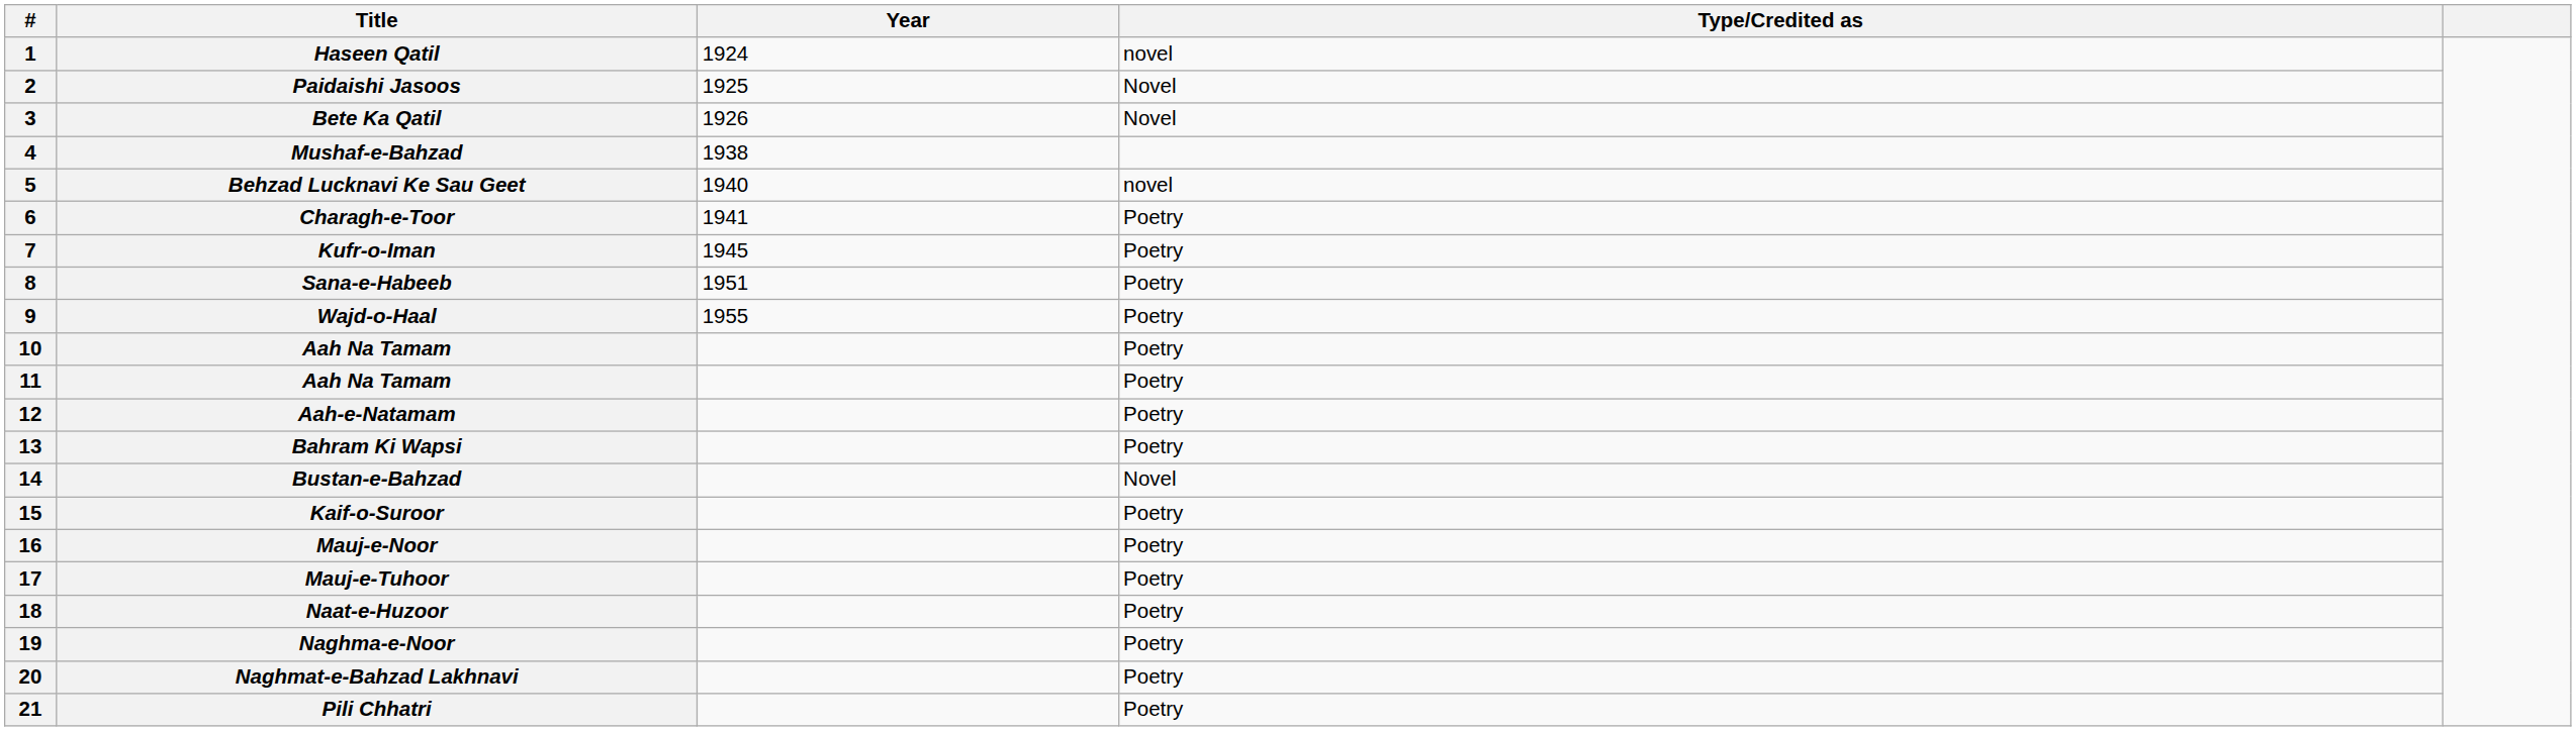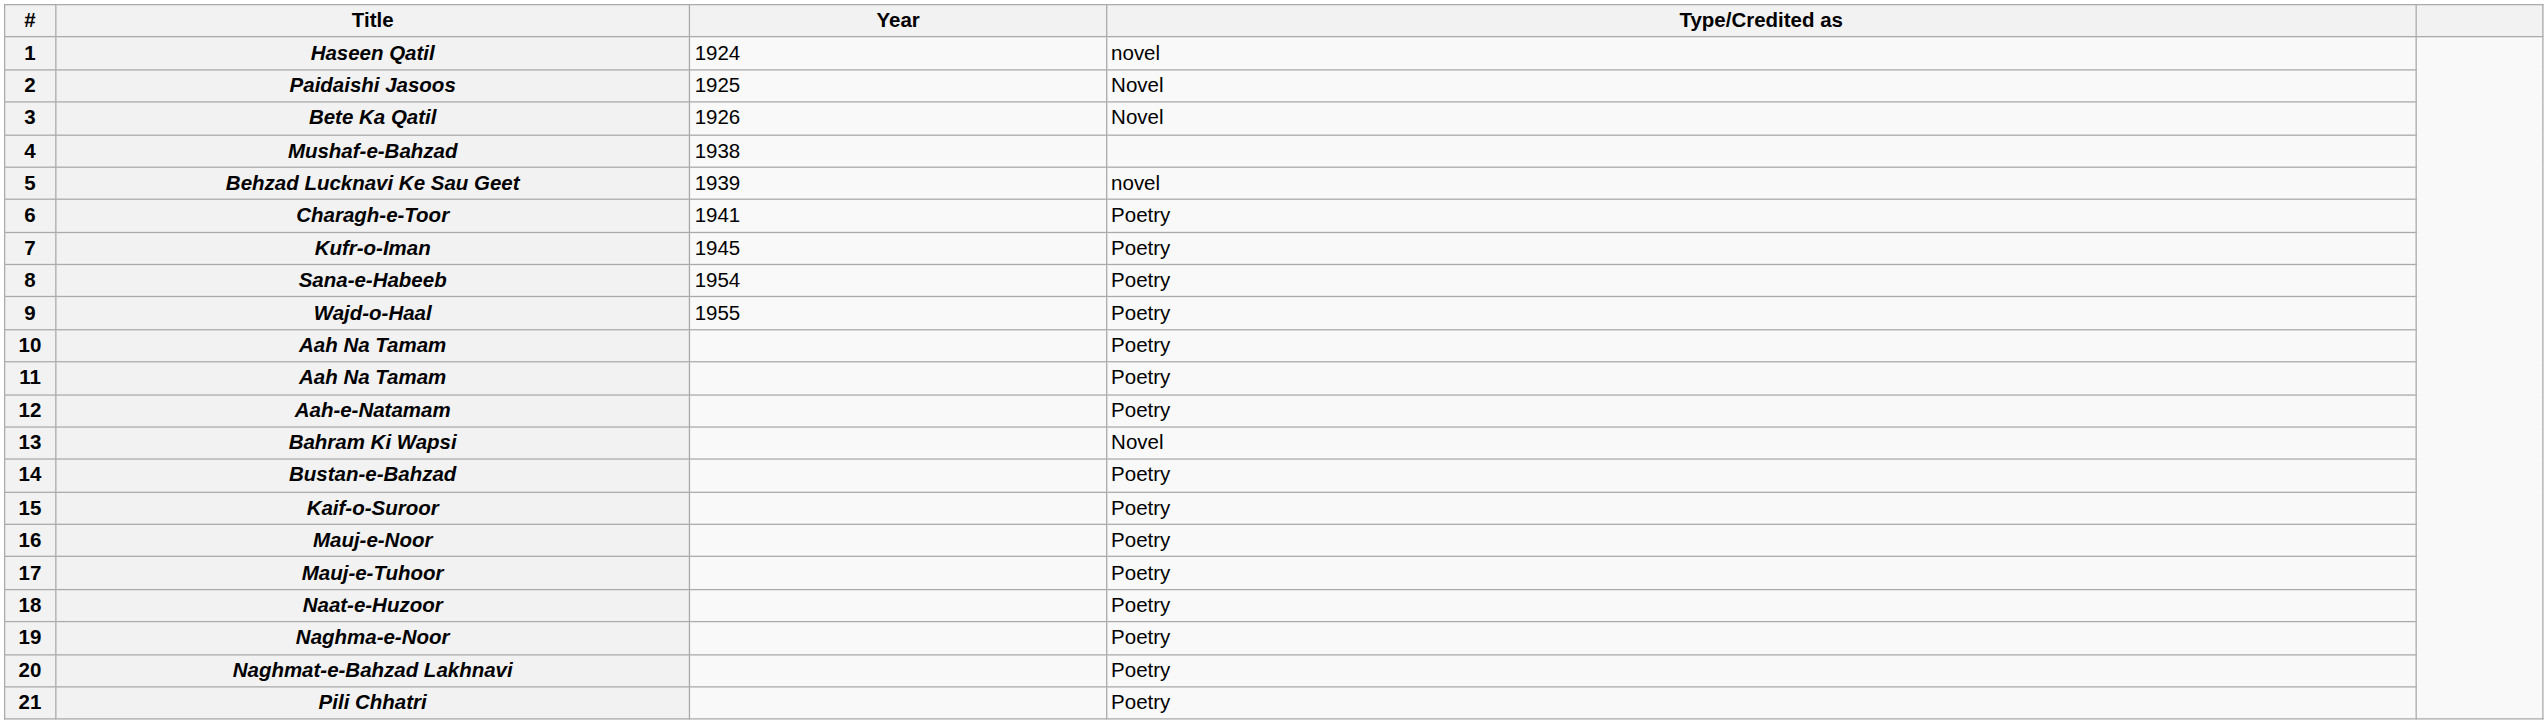Behzad Lucknavi Ke Sau Geet | Year: 1940 -> 1939
Sana-e-Habeeb | Year: 1951 -> 1954
Bahram Ki Wapsi | Type/Credited as: Poetry -> Novel
Bustan-e-Bahzad | Type/Credited as: Novel -> Poetry
